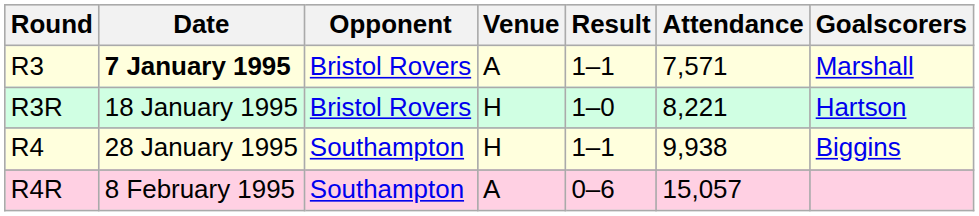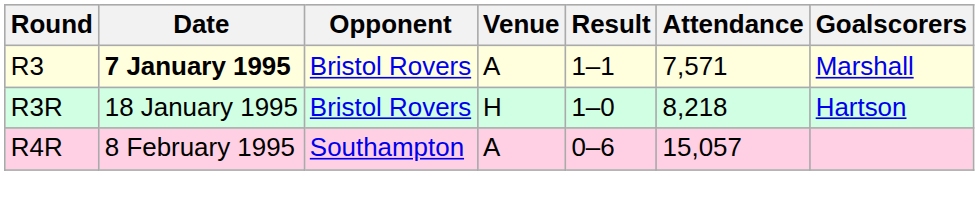R3R | Attendance: 8,221 -> 8,218
- row: R4 | 28 January 1995 | Southampton | H | 1–1 | 9,938 | Biggins
